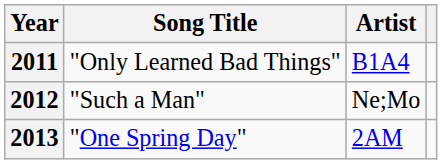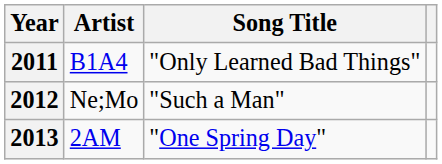columns swapped: Song Title <-> Artist
